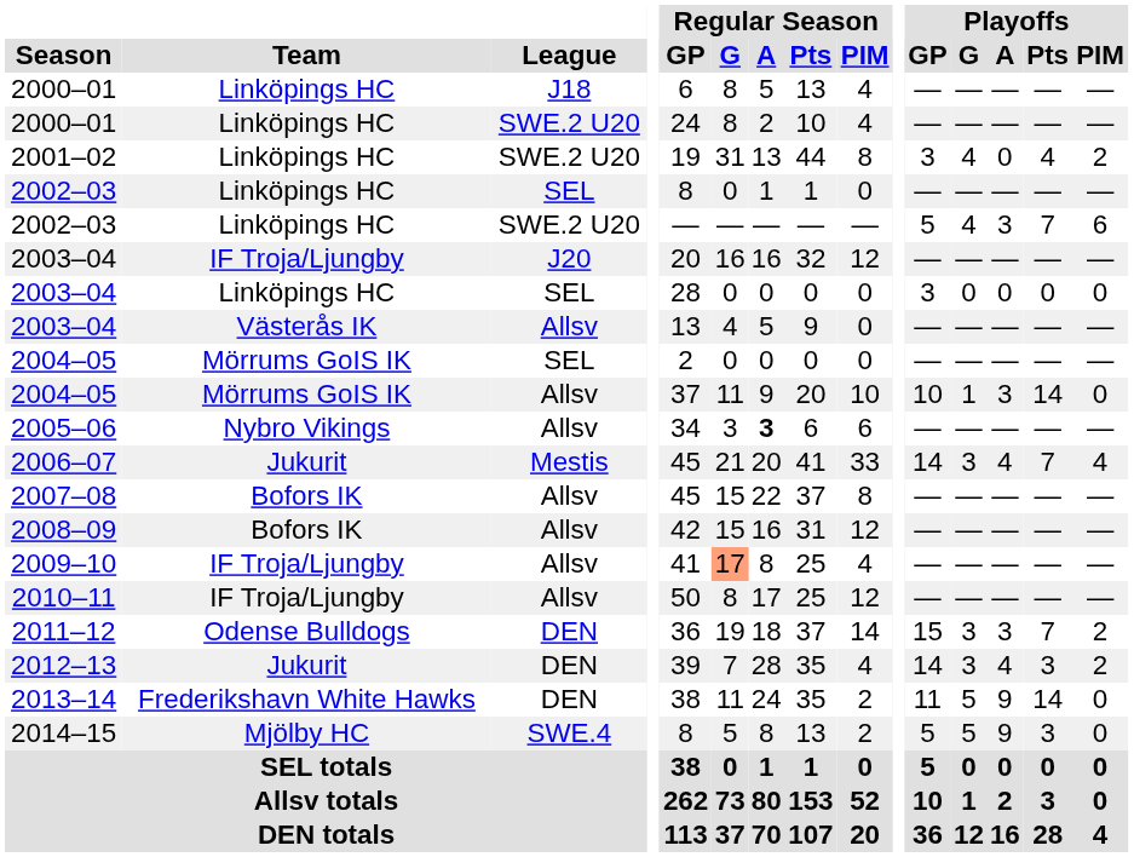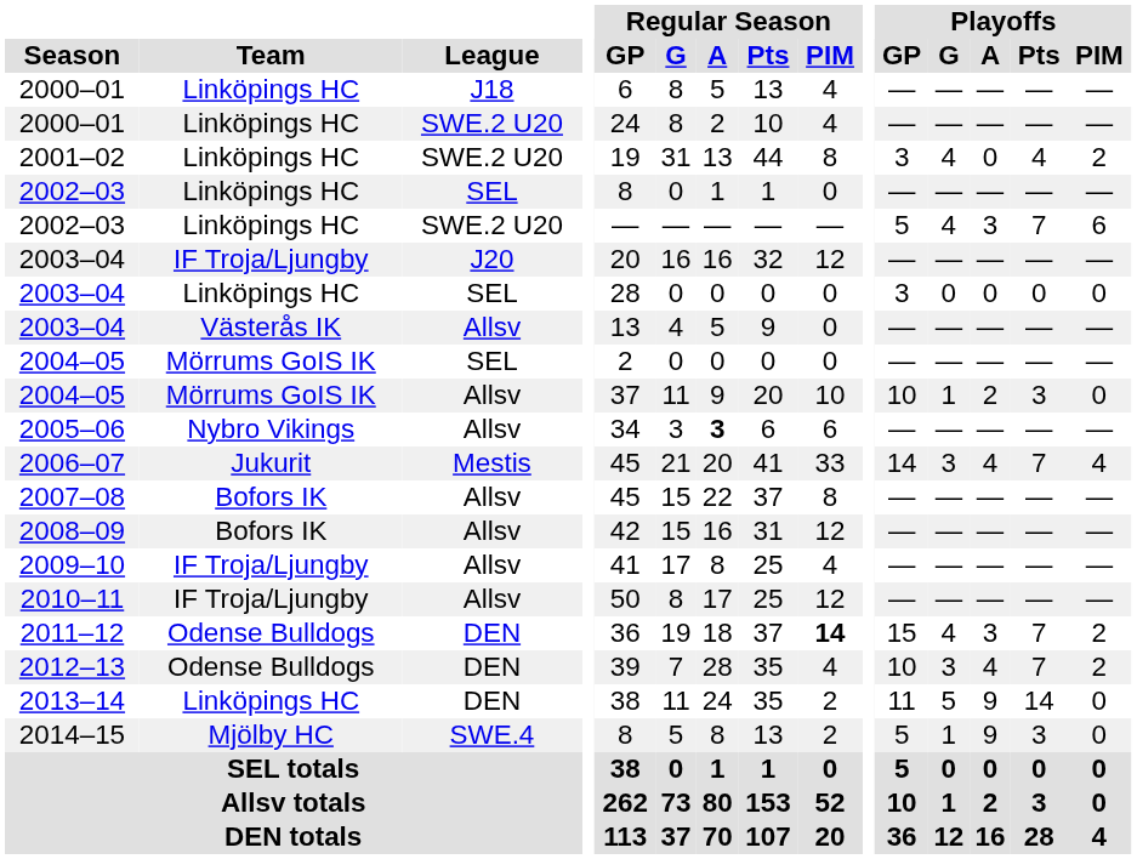2004–05 / Allsv | Playoffs / A: 3 -> 2
2004–05 / Allsv | Playoffs / Pts: 14 -> 3
2009–10 | Regular Season / G: lightsalmon background -> no background
2011–12 | Regular Season / PIM: normal -> bold
2011–12 | Playoffs / G: 3 -> 4
2012–13 | Team: Jukurit -> Odense Bulldogs
2012–13 | Playoffs / GP: 14 -> 10
2012–13 | Playoffs / Pts: 3 -> 7
2013–14 | Team: Frederikshavn White Hawks -> Linköpings HC
2014–15 | Playoffs / G: 5 -> 1
